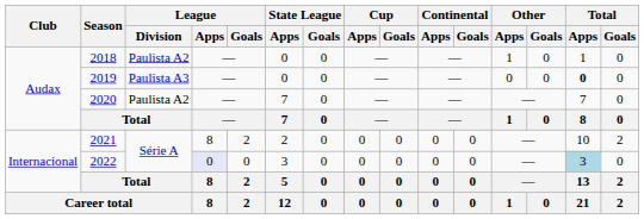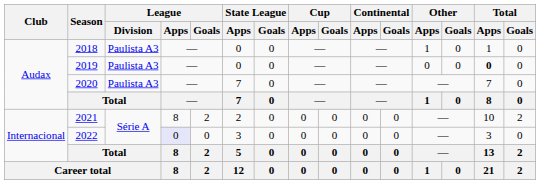2018 | League / Division: Paulista A2 -> Paulista A3
2020 | League / Division: Paulista A2 -> Paulista A3
2022 | Total / Apps: lightblue background -> no background
